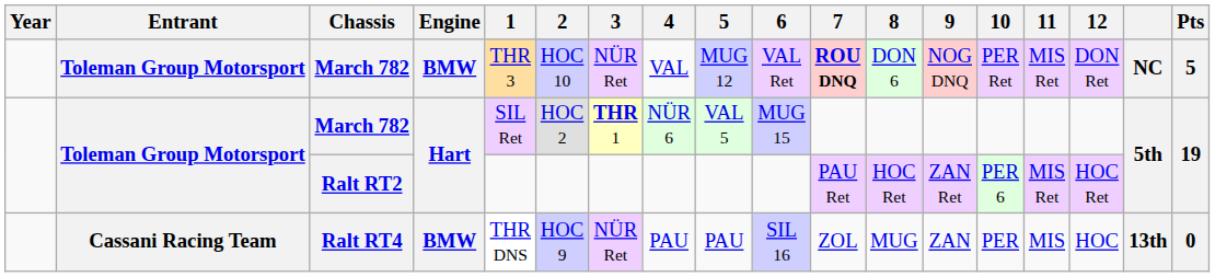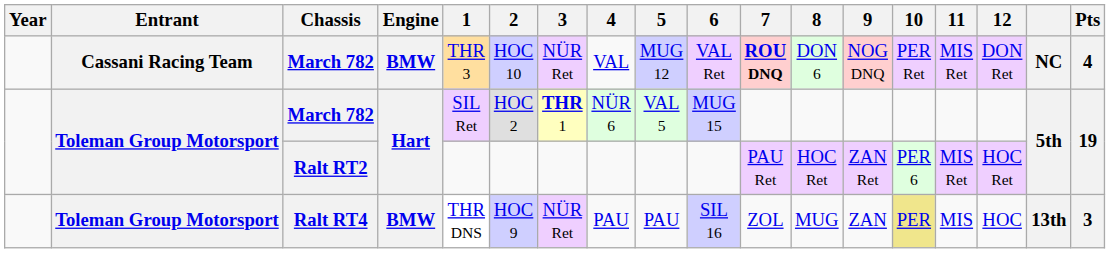March 782 / BMW | Entrant: Toleman Group Motorsport -> Cassani Racing Team
March 782 / BMW | Pts: 5 -> 4
Ralt RT4 | Entrant: Cassani Racing Team -> Toleman Group Motorsport
Ralt RT4 | 10: no background -> khaki background
Ralt RT4 | Pts: 0 -> 3
